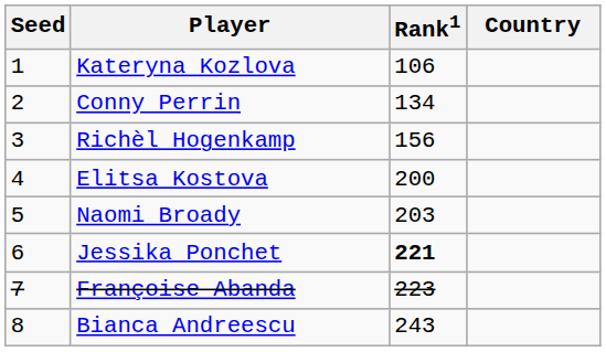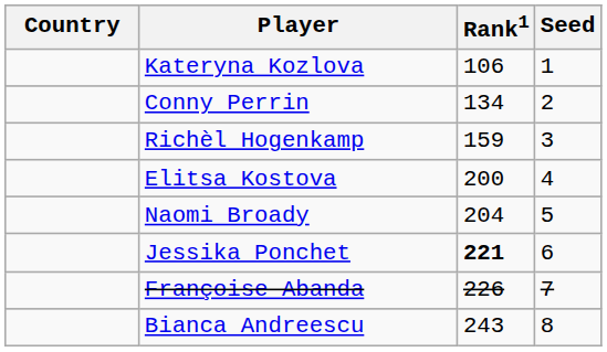columns swapped: Country <-> Seed
Richèl Hogenkamp | Rank1: 156 -> 159
Naomi Broady | Rank1: 203 -> 204
Françoise Abanda | Rank1: 223 -> 226
